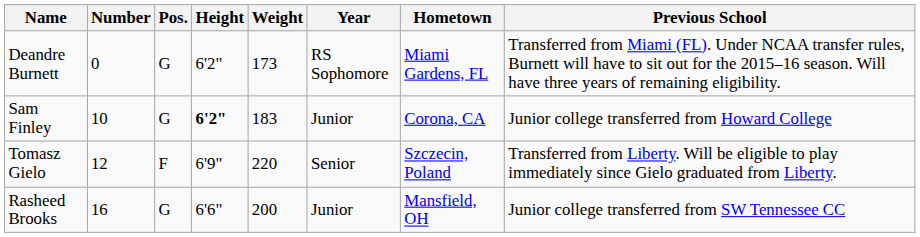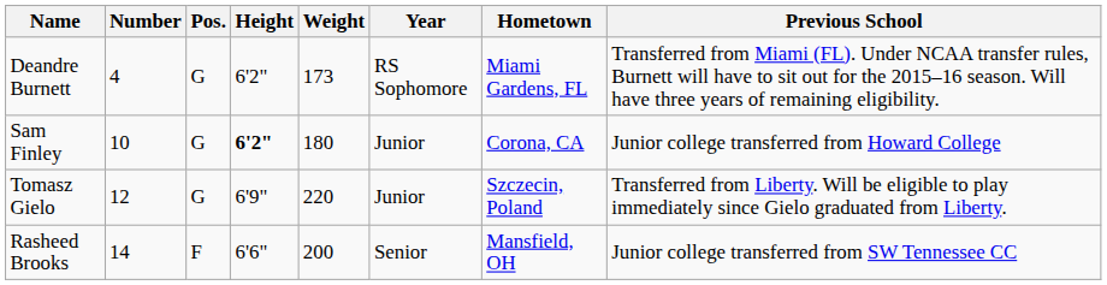Deandre Burnett | Number: 0 -> 4
Sam Finley | Weight: 183 -> 180
Tomasz Gielo | Pos.: F -> G
Tomasz Gielo | Year: Senior -> Junior
Rasheed Brooks | Number: 16 -> 14
Rasheed Brooks | Pos.: G -> F
Rasheed Brooks | Year: Junior -> Senior
